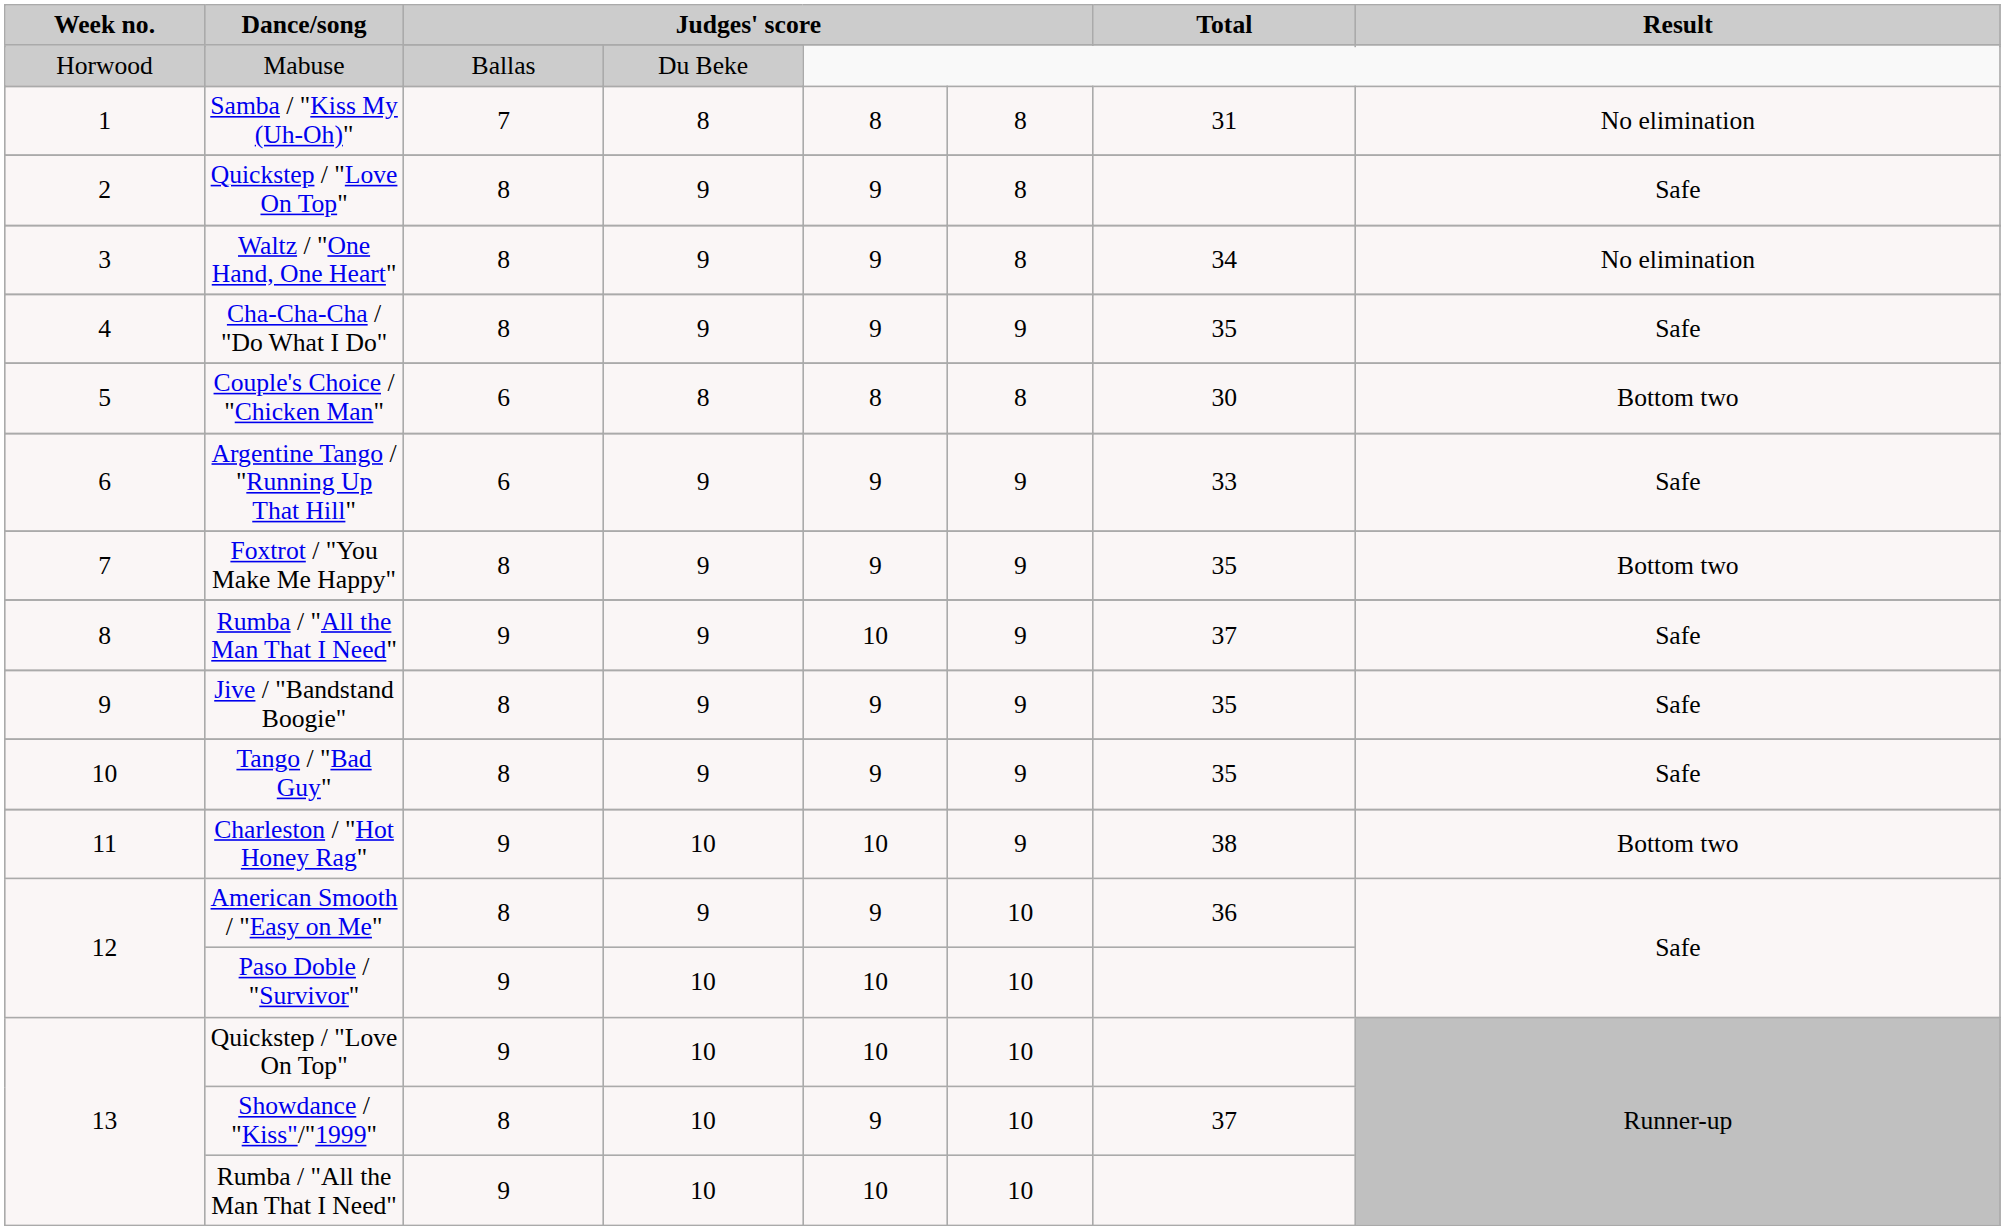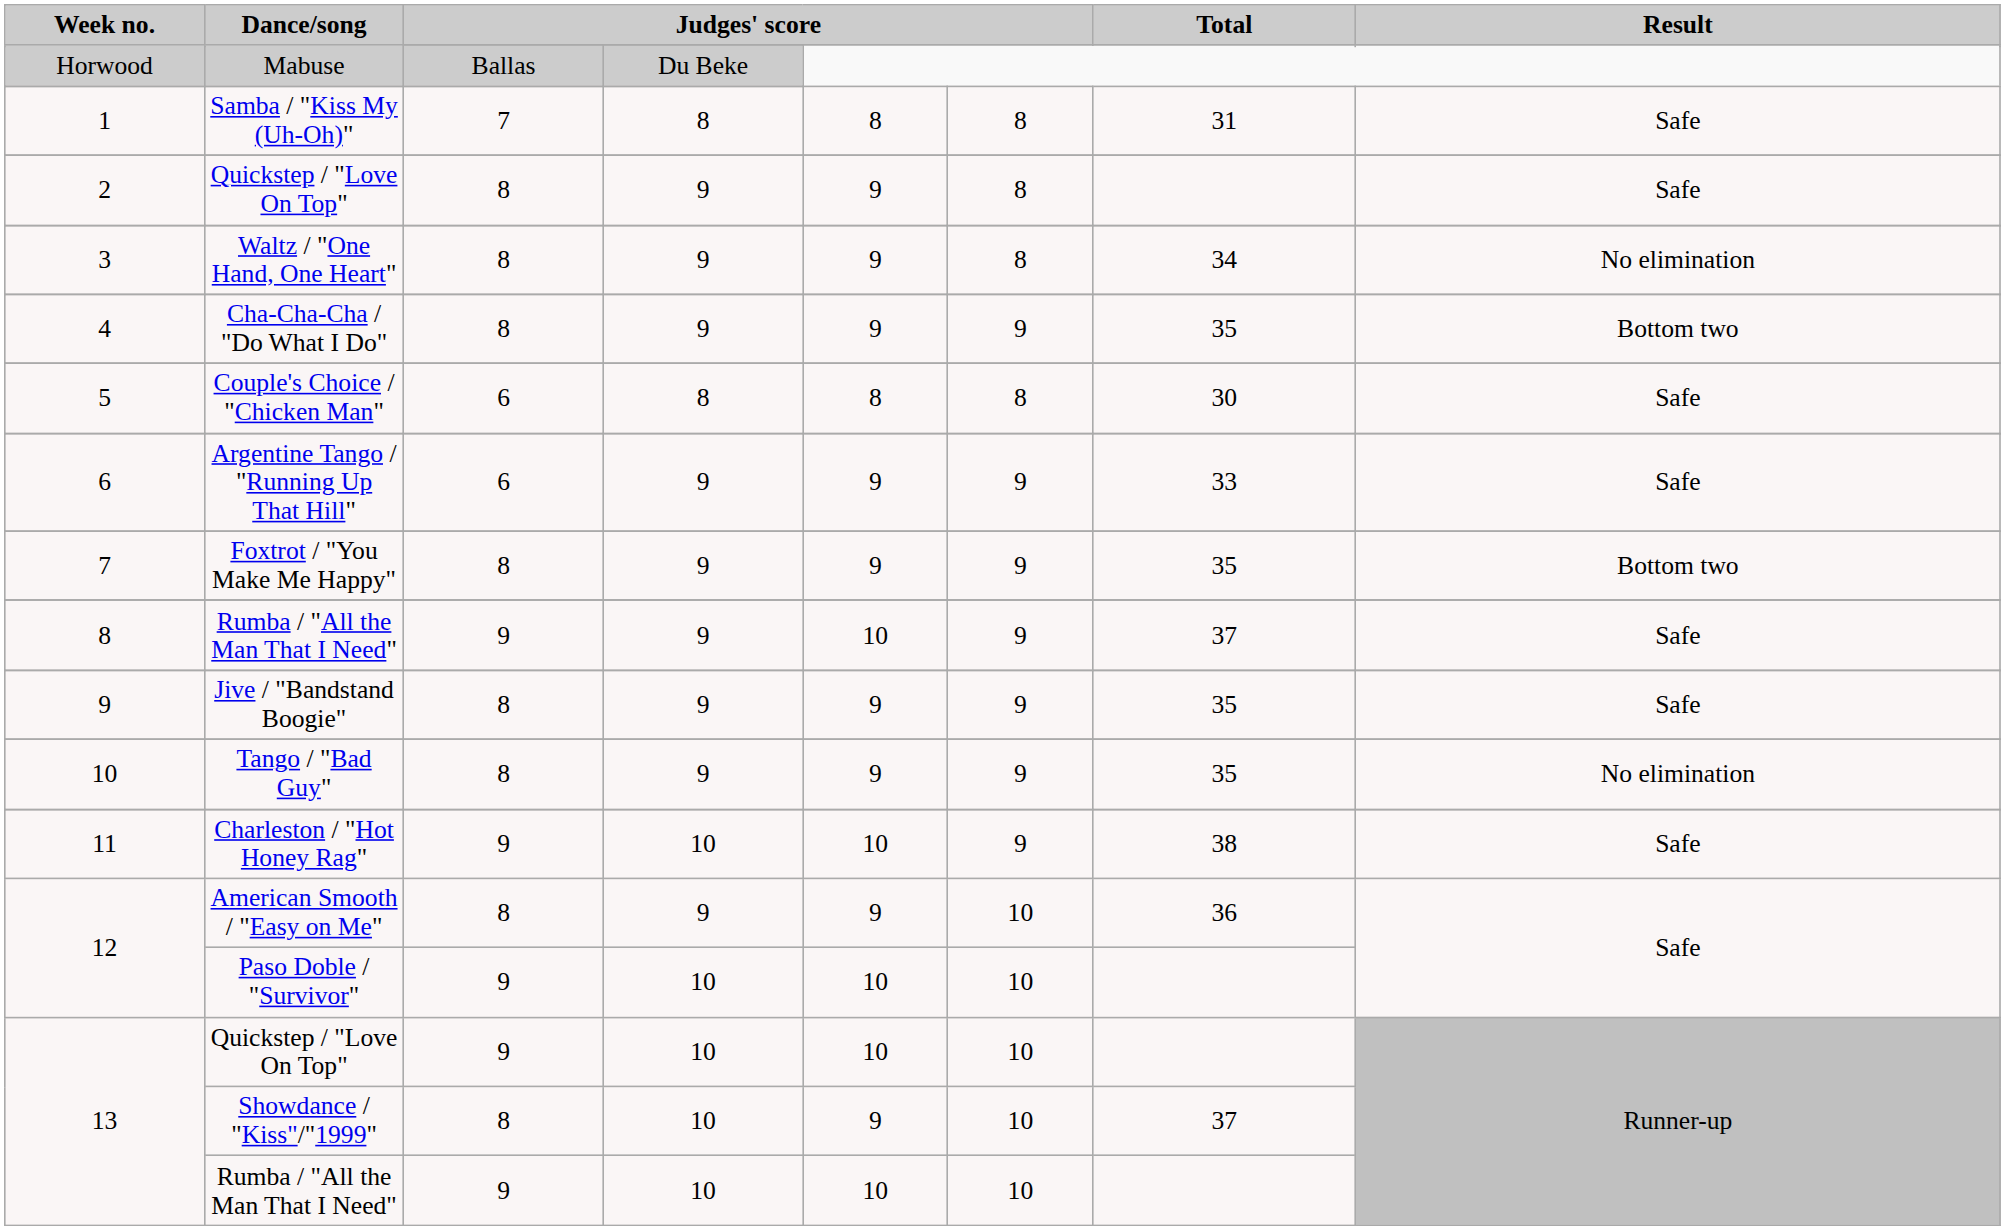Samba / "Kiss My (Uh-Oh)" | Result: No elimination -> Safe
Cha-Cha-Cha / "Do What I Do" | Result: Safe -> Bottom two
Couple's Choice / "Chicken Man" | Result: Bottom two -> Safe
Tango / "Bad Guy" | Result: Safe -> No elimination
Charleston / "Hot Honey Rag" | Result: Bottom two -> Safe
